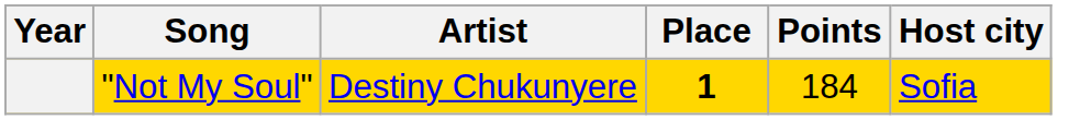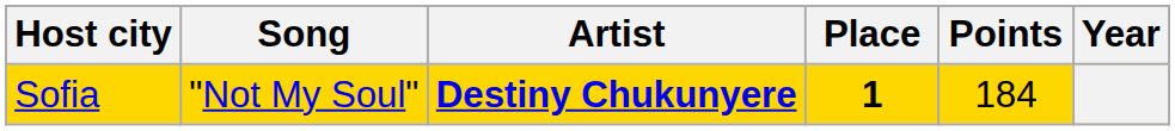columns swapped: Year <-> Host city
"Not My Soul" | Artist: normal -> bold
